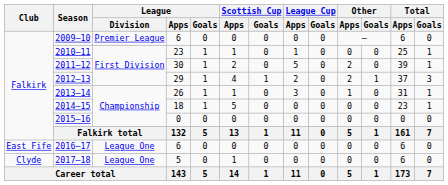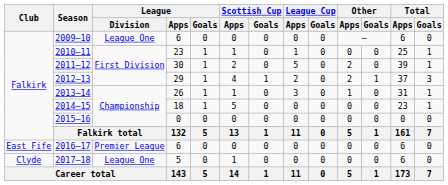2009–10 | League / Division: Premier League -> League One
2016–17 | League / Division: League One -> Premier League
